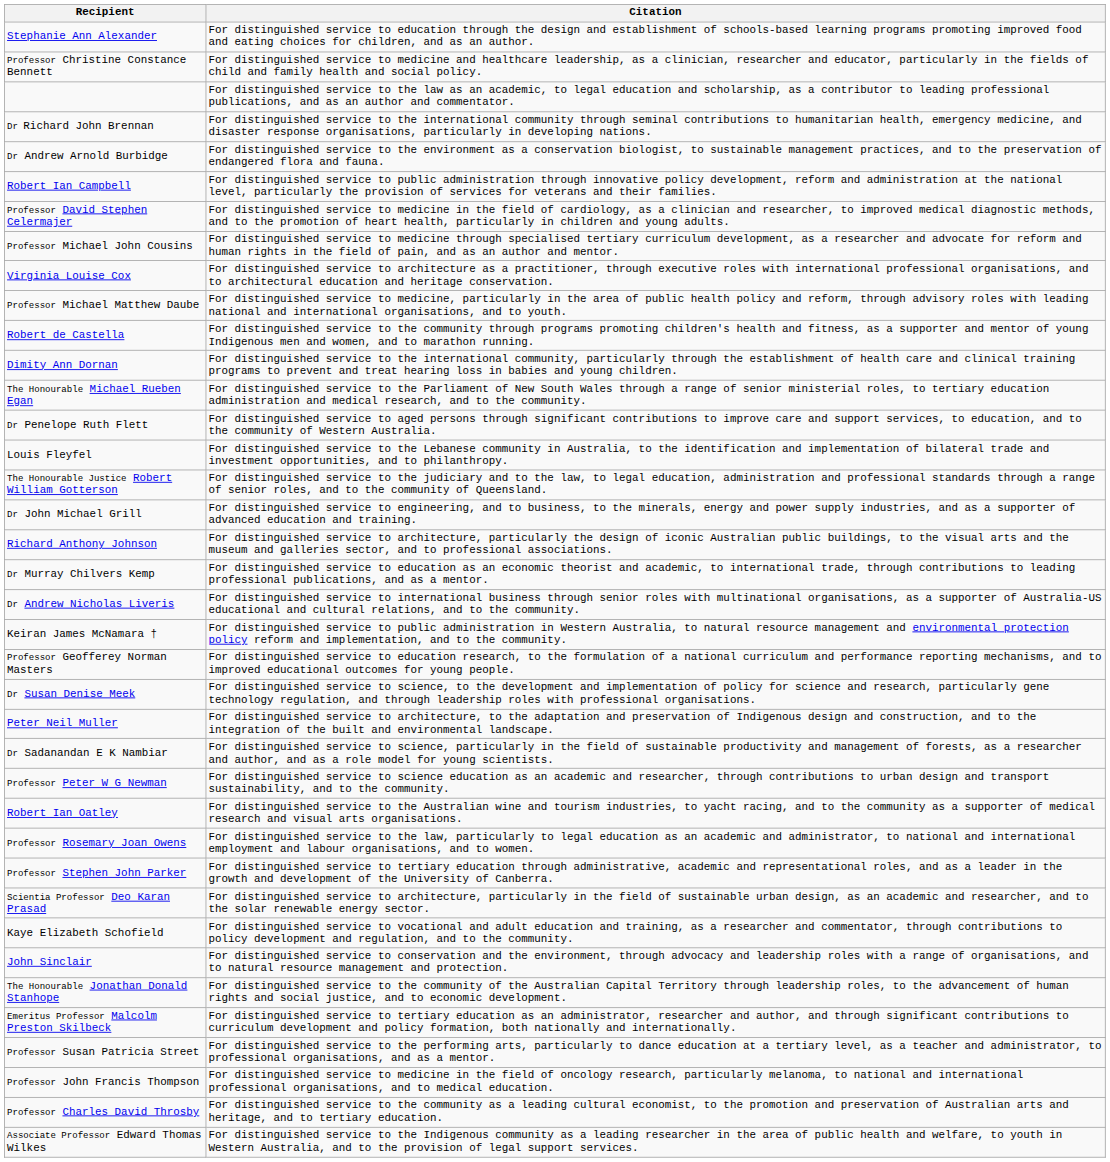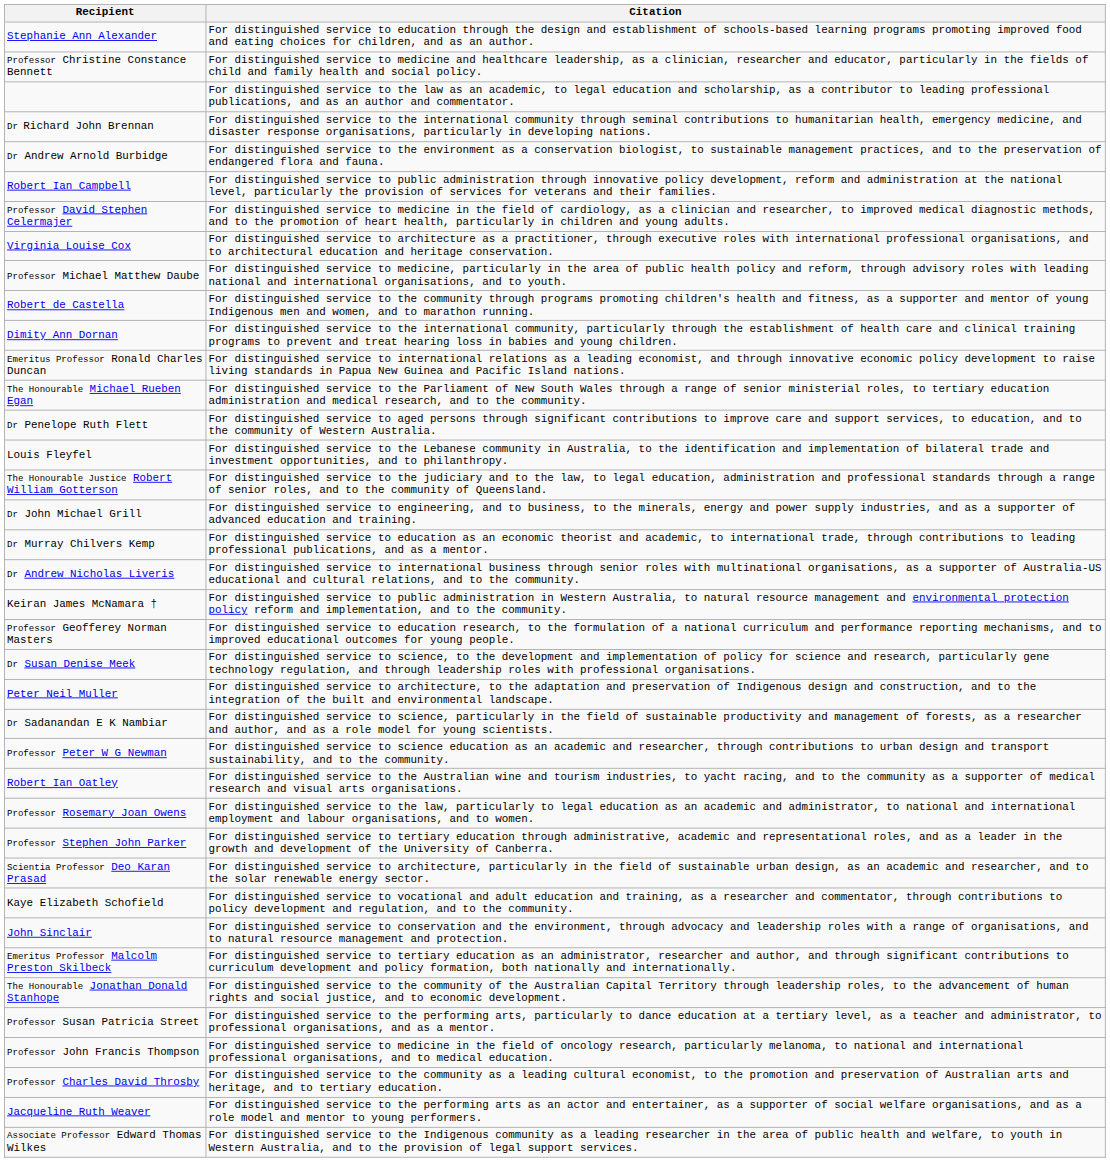- row: Professor Michael John Cousins | For distinguished service to medicine through specialised tertiary curriculum development, as a researcher and advocate for reform and human rights in the field of pain, and as an author and mentor.
+ row: Emeritus Professor Ronald Charles Duncan | For distinguished service to international relations as a leading economist, and through innovative economic policy development to raise living standards in Papua New Guinea and Pacific Island nations.
- row: Richard Anthony Johnson | For distinguished service to architecture, particularly the design of iconic Australian public buildings, to the visual arts and the museum and galleries sector, and to professional associations.
rows swapped: Emeritus Professor Malcolm Preston Skilbeck <-> The Honourable Jonathan Donald Stanhope
+ row: Jacqueline Ruth Weaver | For distinguished service to the performing arts as an actor and entertainer, as a supporter of social welfare organisations, and as a role model and mentor to young performers.
